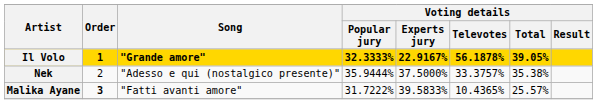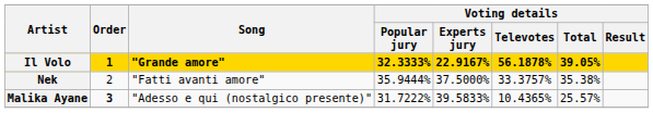Nek | Song: "Adesso e qui (nostalgico presente)" -> "Fatti avanti amore"
Malika Ayane | Song: "Fatti avanti amore" -> "Adesso e qui (nostalgico presente)"
